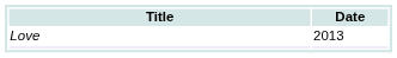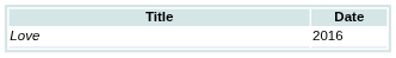Love | Date: 2013 -> 2016
